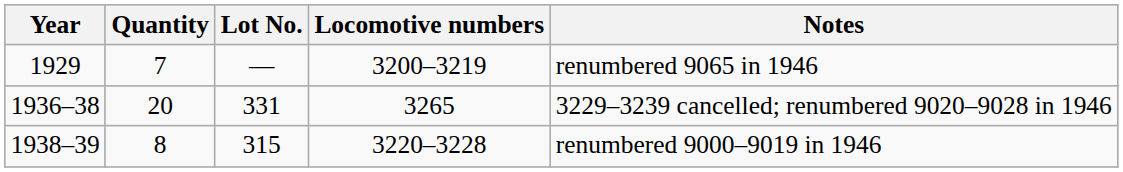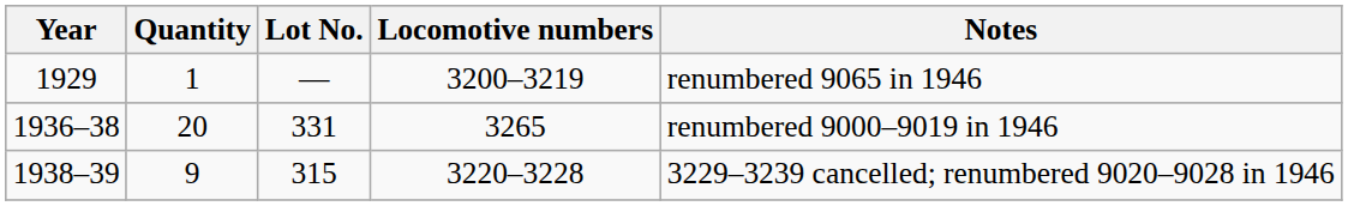1929 | Quantity: 7 -> 1
1936–38 | Notes: 3229–3239 cancelled; renumbered 9020–9028 in 1946 -> renumbered 9000–9019 in 1946
1938–39 | Quantity: 8 -> 9
1938–39 | Notes: renumbered 9000–9019 in 1946 -> 3229–3239 cancelled; renumbered 9020–9028 in 1946
